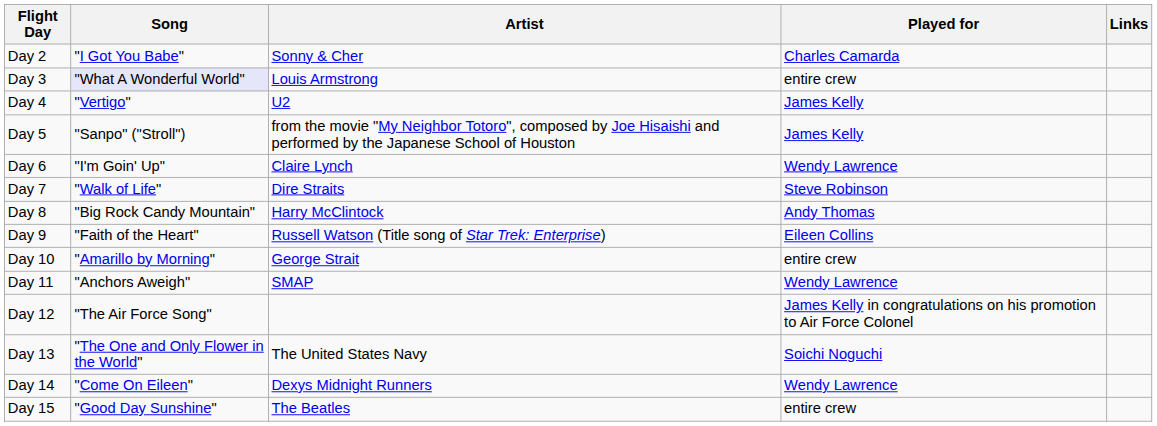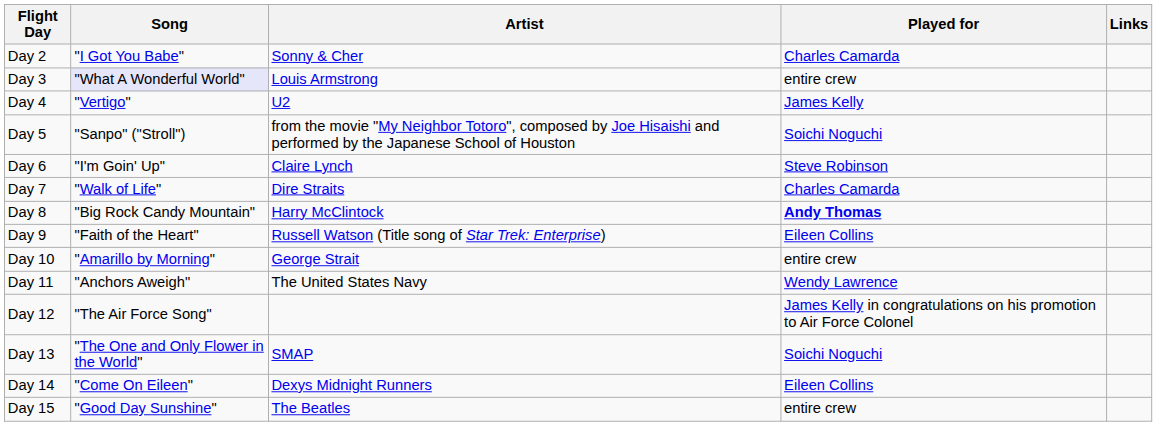Day 5 | Played for: James Kelly -> Soichi Noguchi
Day 6 | Played for: Wendy Lawrence -> Steve Robinson
Day 7 | Played for: Steve Robinson -> Charles Camarda
Day 8 | Played for: normal -> bold
Day 11 | Artist: SMAP -> The United States Navy
Day 13 | Artist: The United States Navy -> SMAP
Day 14 | Played for: Wendy Lawrence -> Eileen Collins
